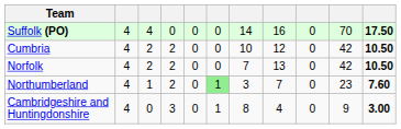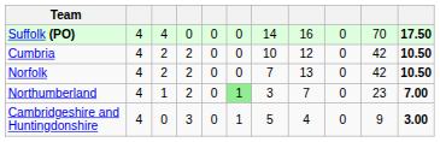Northumberland | column 11: 7.60 -> 7.00
Cambridgeshire and Huntingdonshire | column 7: 8 -> 5
